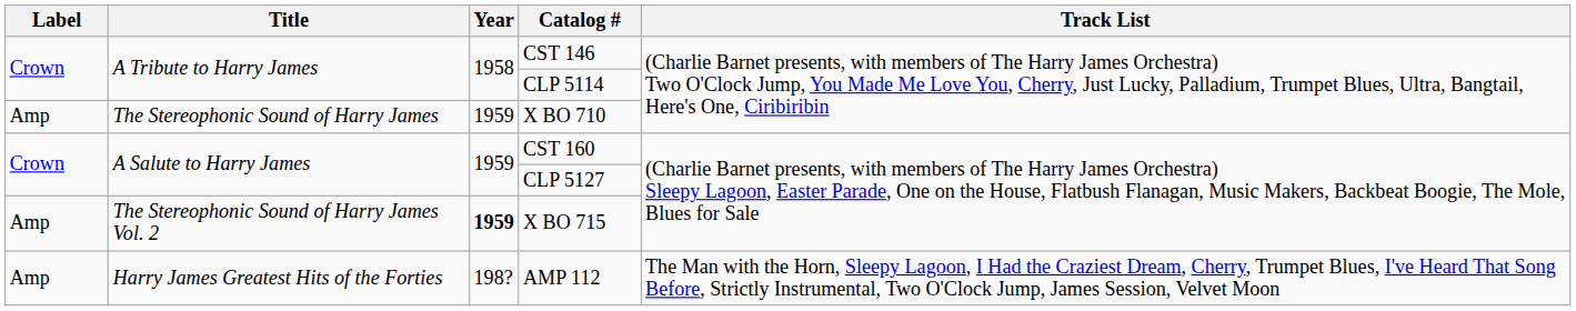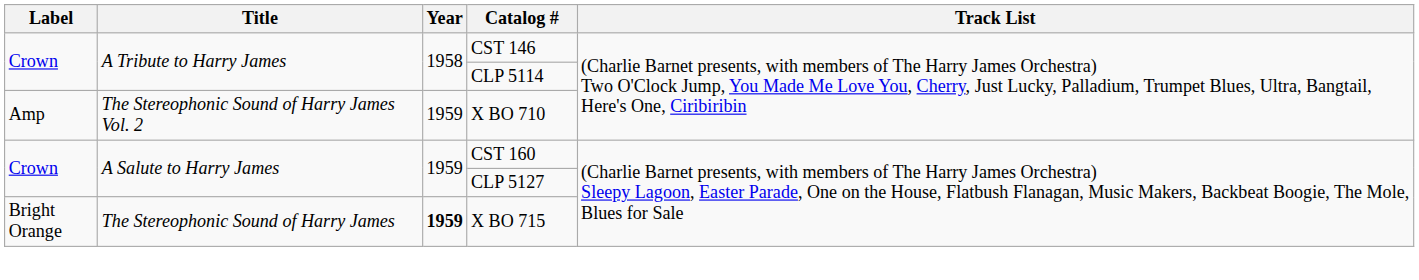X BO 710 | Title: The Stereophonic Sound of Harry James -> The Stereophonic Sound of Harry James Vol. 2
X BO 715 | Label: Amp -> Bright Orange
X BO 715 | Title: The Stereophonic Sound of Harry James Vol. 2 -> The Stereophonic Sound of Harry James
- row: Amp | Harry James Greatest Hits of the Forties | 198? | AMP 112 | The Man with the Horn, Sleepy Lagoon, I Had the Craziest Dream, Cherry, Trumpet Blues, I've Heard That Song Before, Strictly Instrumental, Two O'Clock Jump, James Session, Velvet Moon
